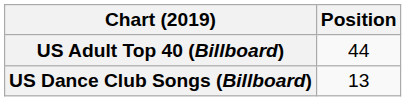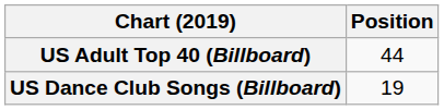US Dance Club Songs (Billboard) | Position: 13 -> 19
